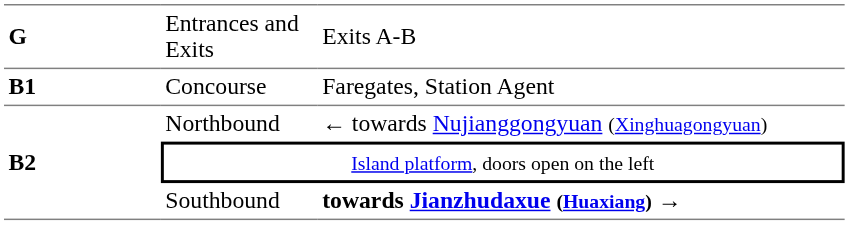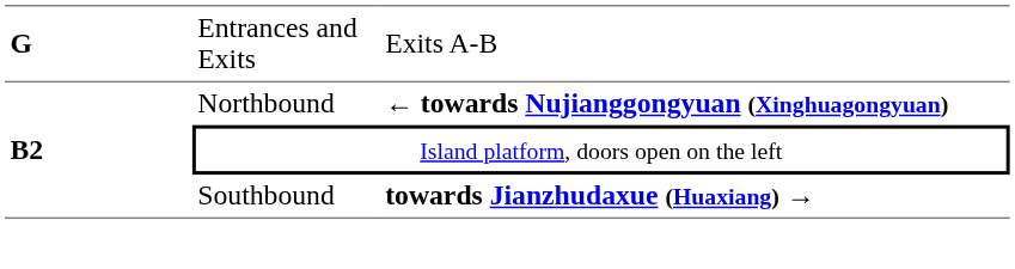- row: B1 | Concourse | Faregates, Station Agent
Northbound | column 3: normal -> bold
